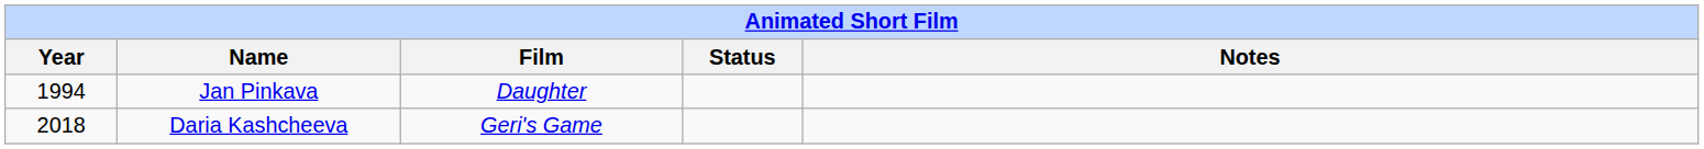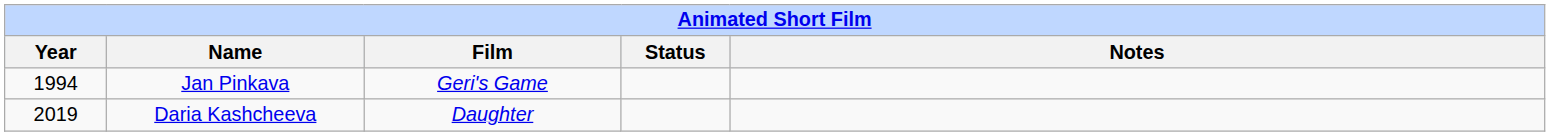Jan Pinkava | Film: Daughter -> Geri's Game
Daria Kashcheeva | Year: 2018 -> 2019
Daria Kashcheeva | Film: Geri's Game -> Daughter
